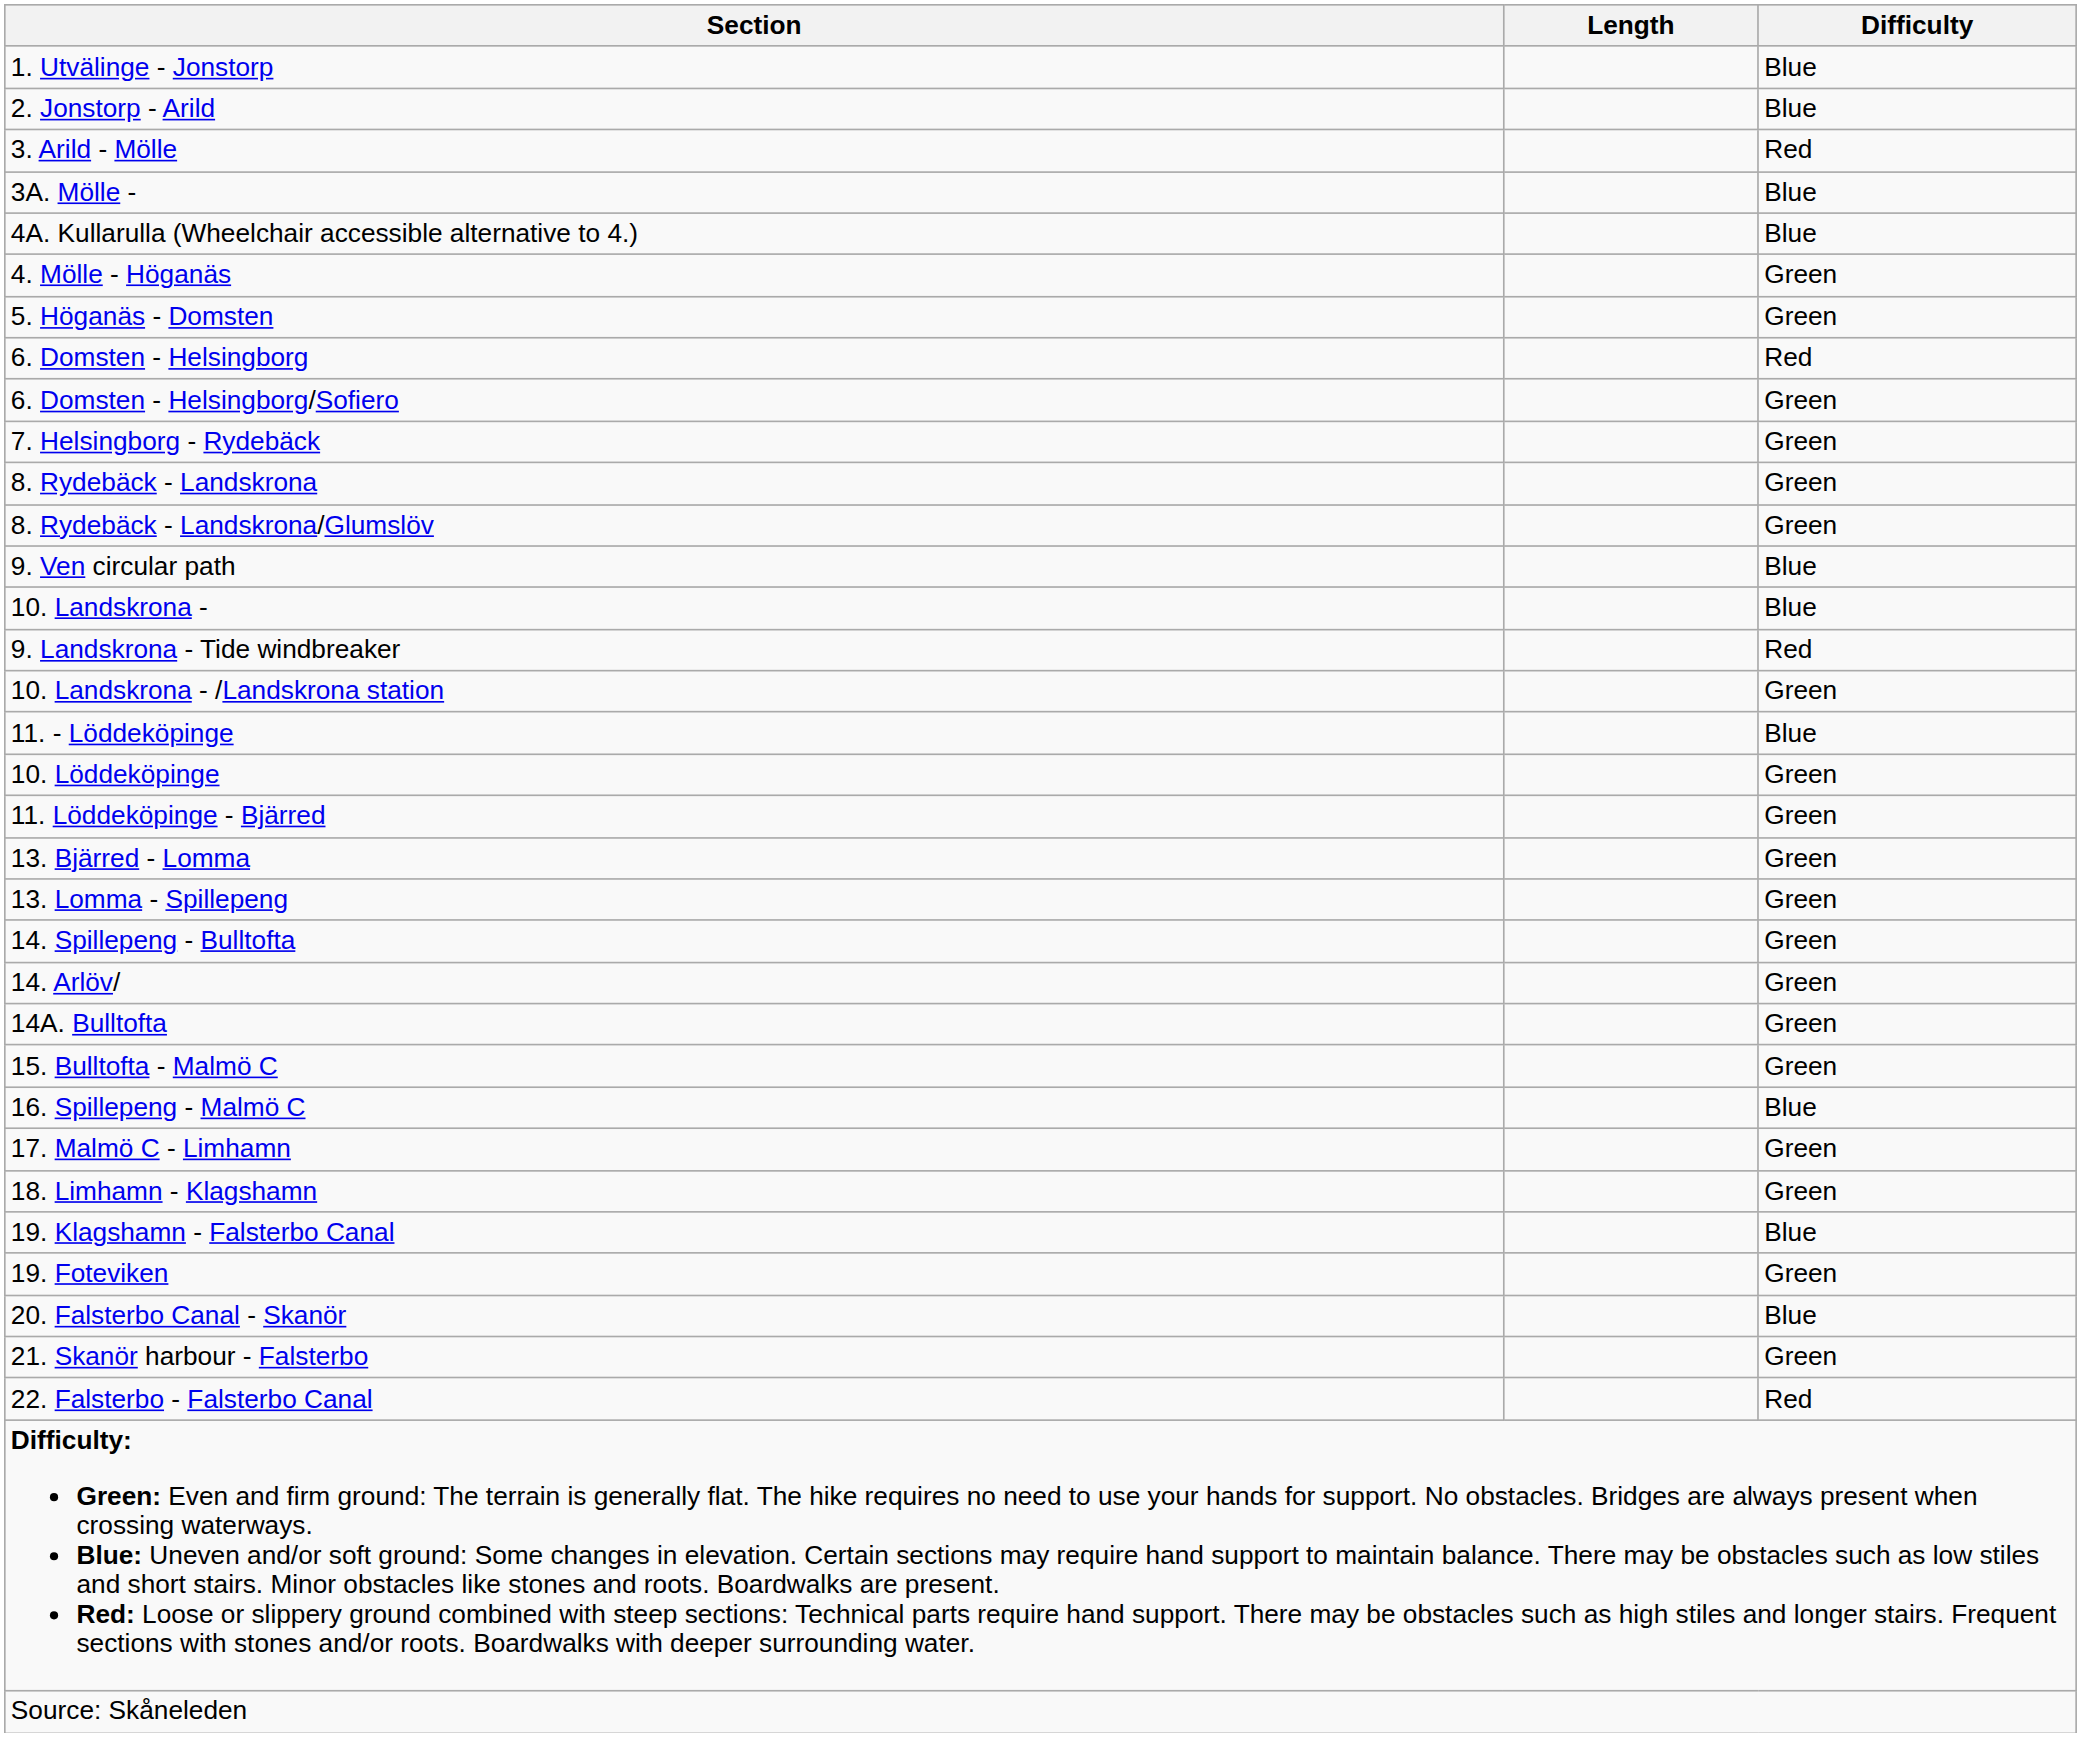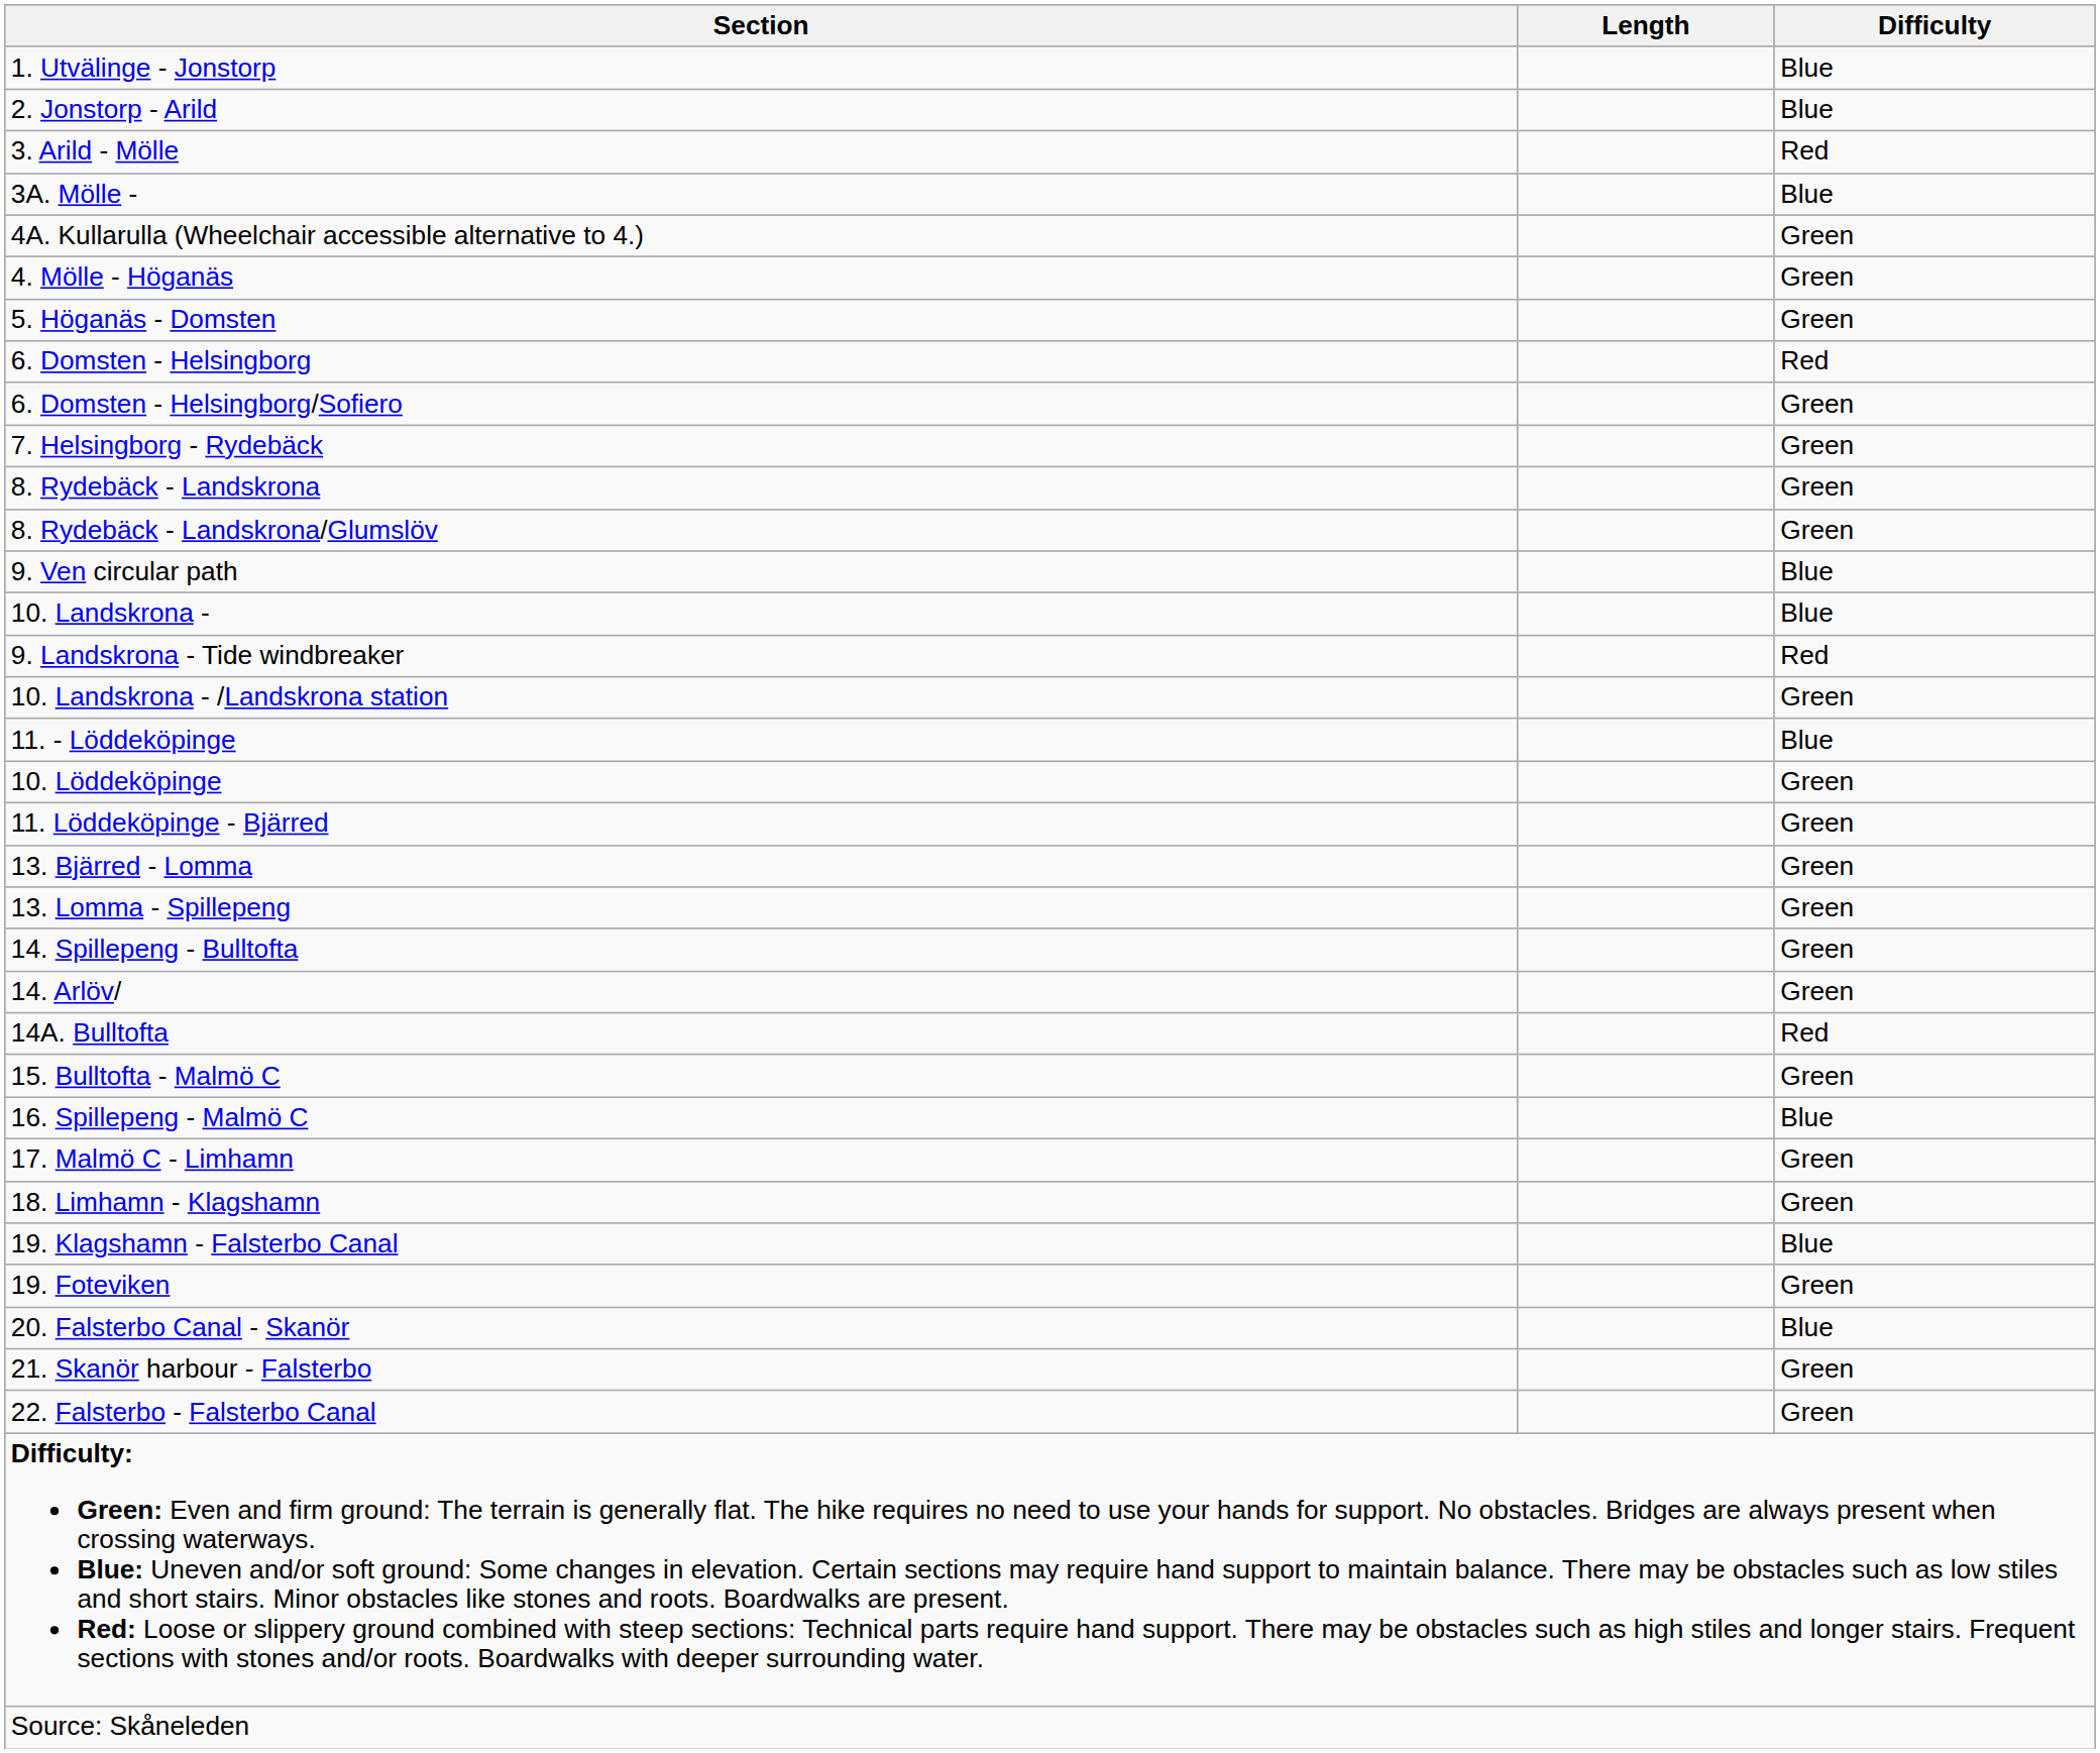4A. Kullarulla (Wheelchair accessible alternative to 4.) | Difficulty: Blue -> Green
14A. Bulltofta | Difficulty: Green -> Red
22. Falsterbo - Falsterbo Canal | Difficulty: Red -> Green
